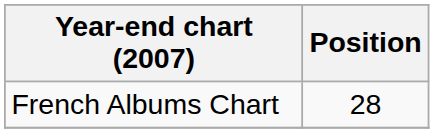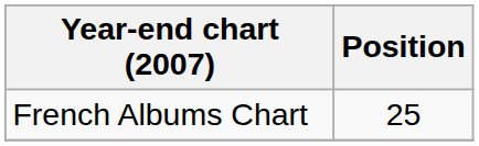French Albums Chart | Position: 28 -> 25
